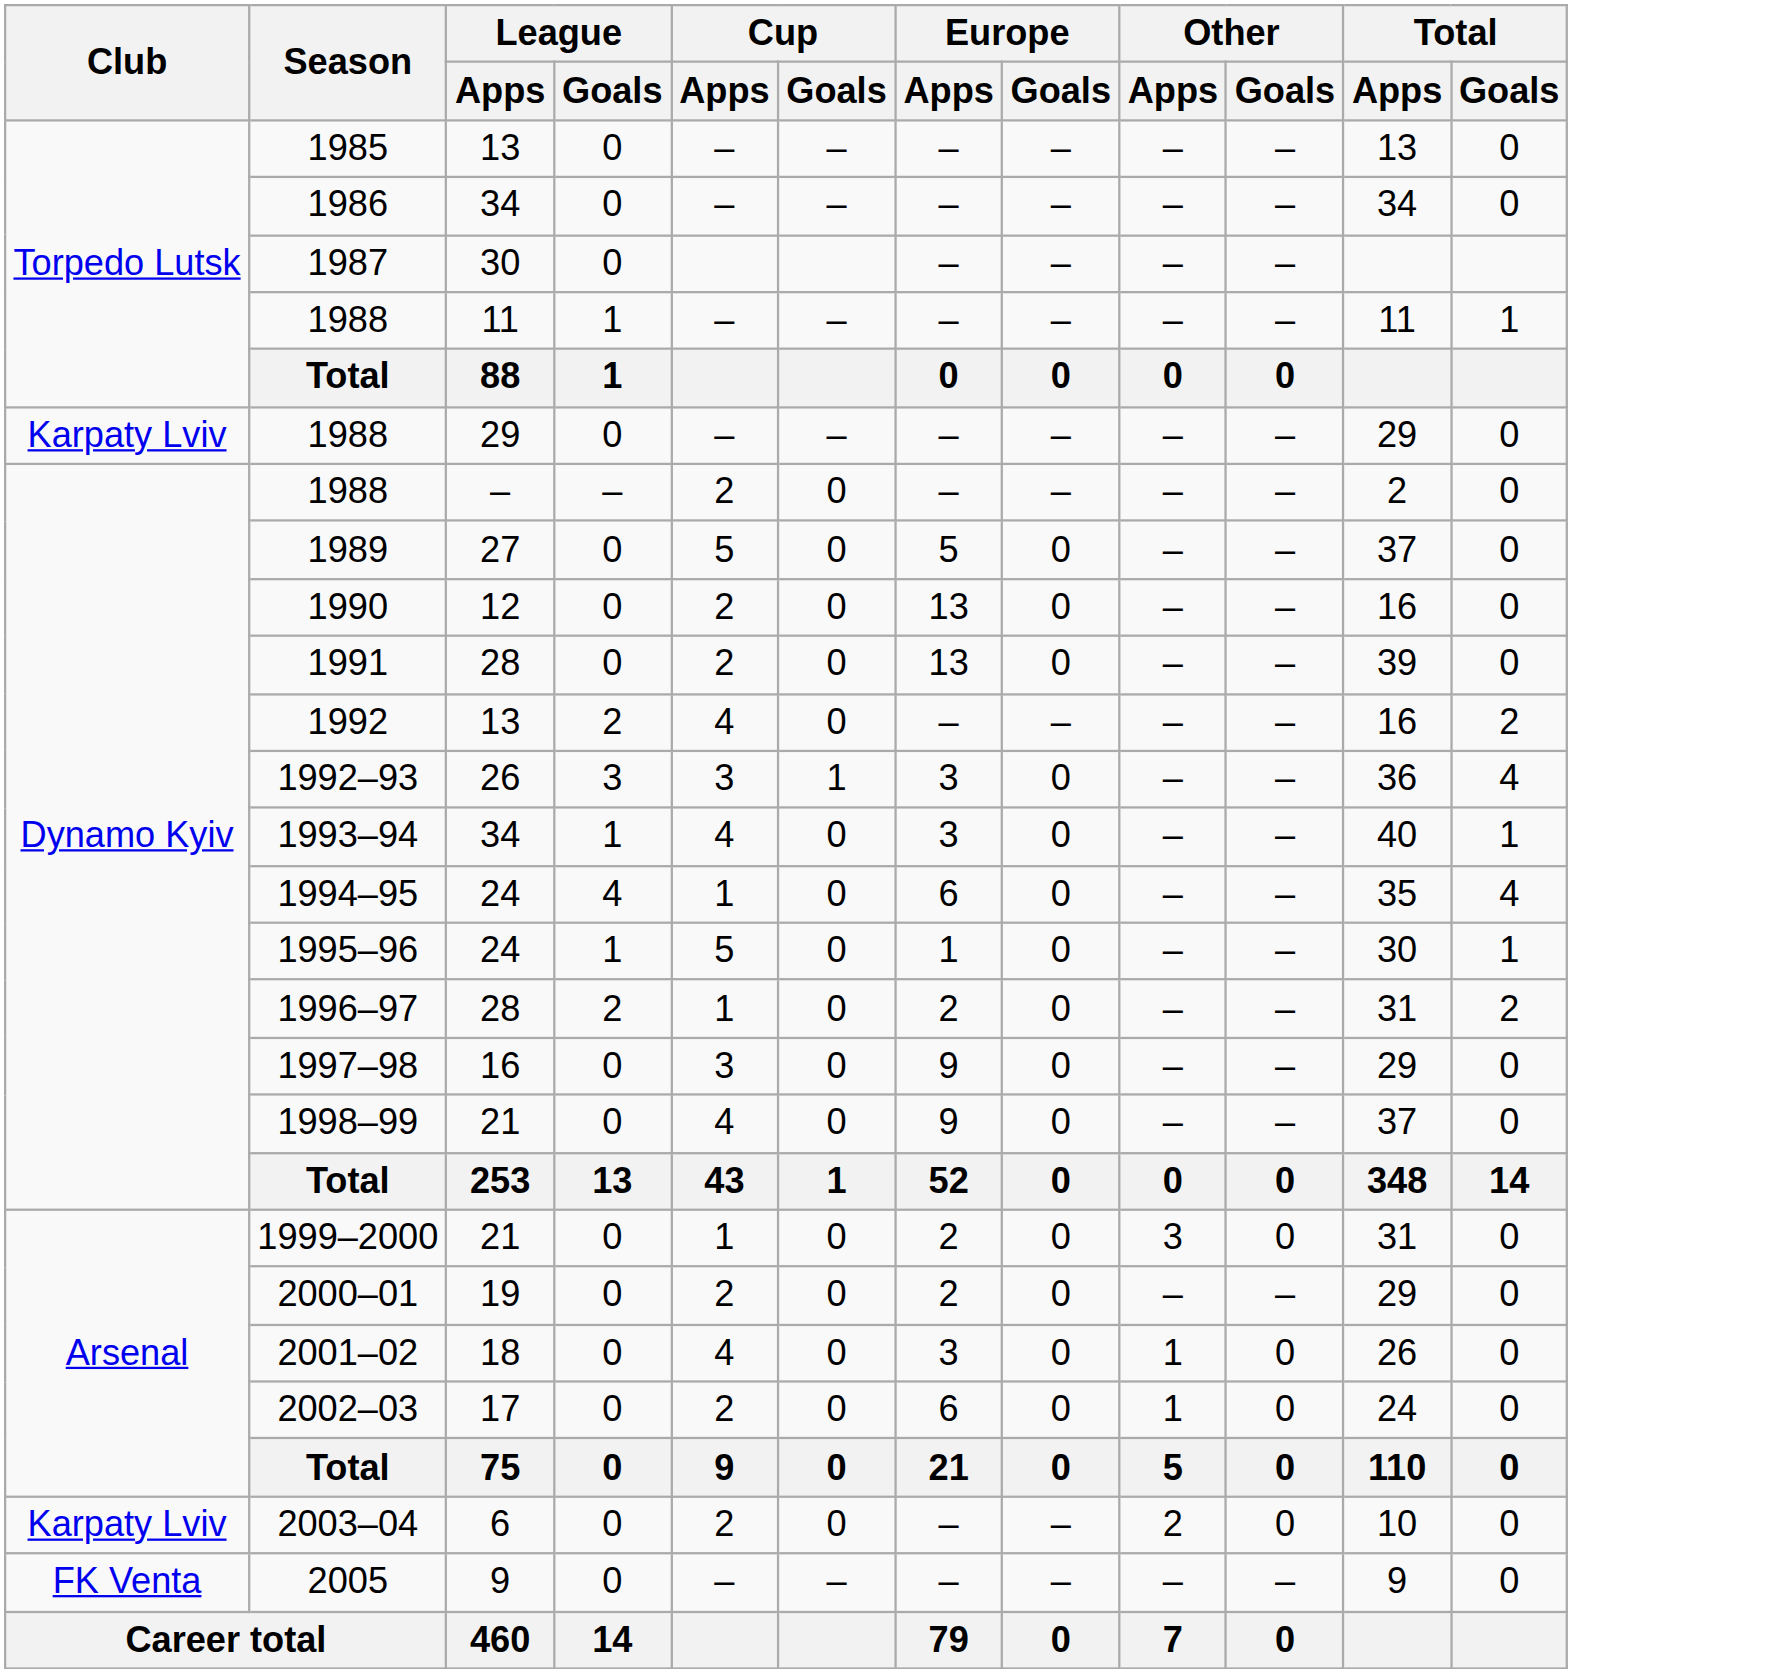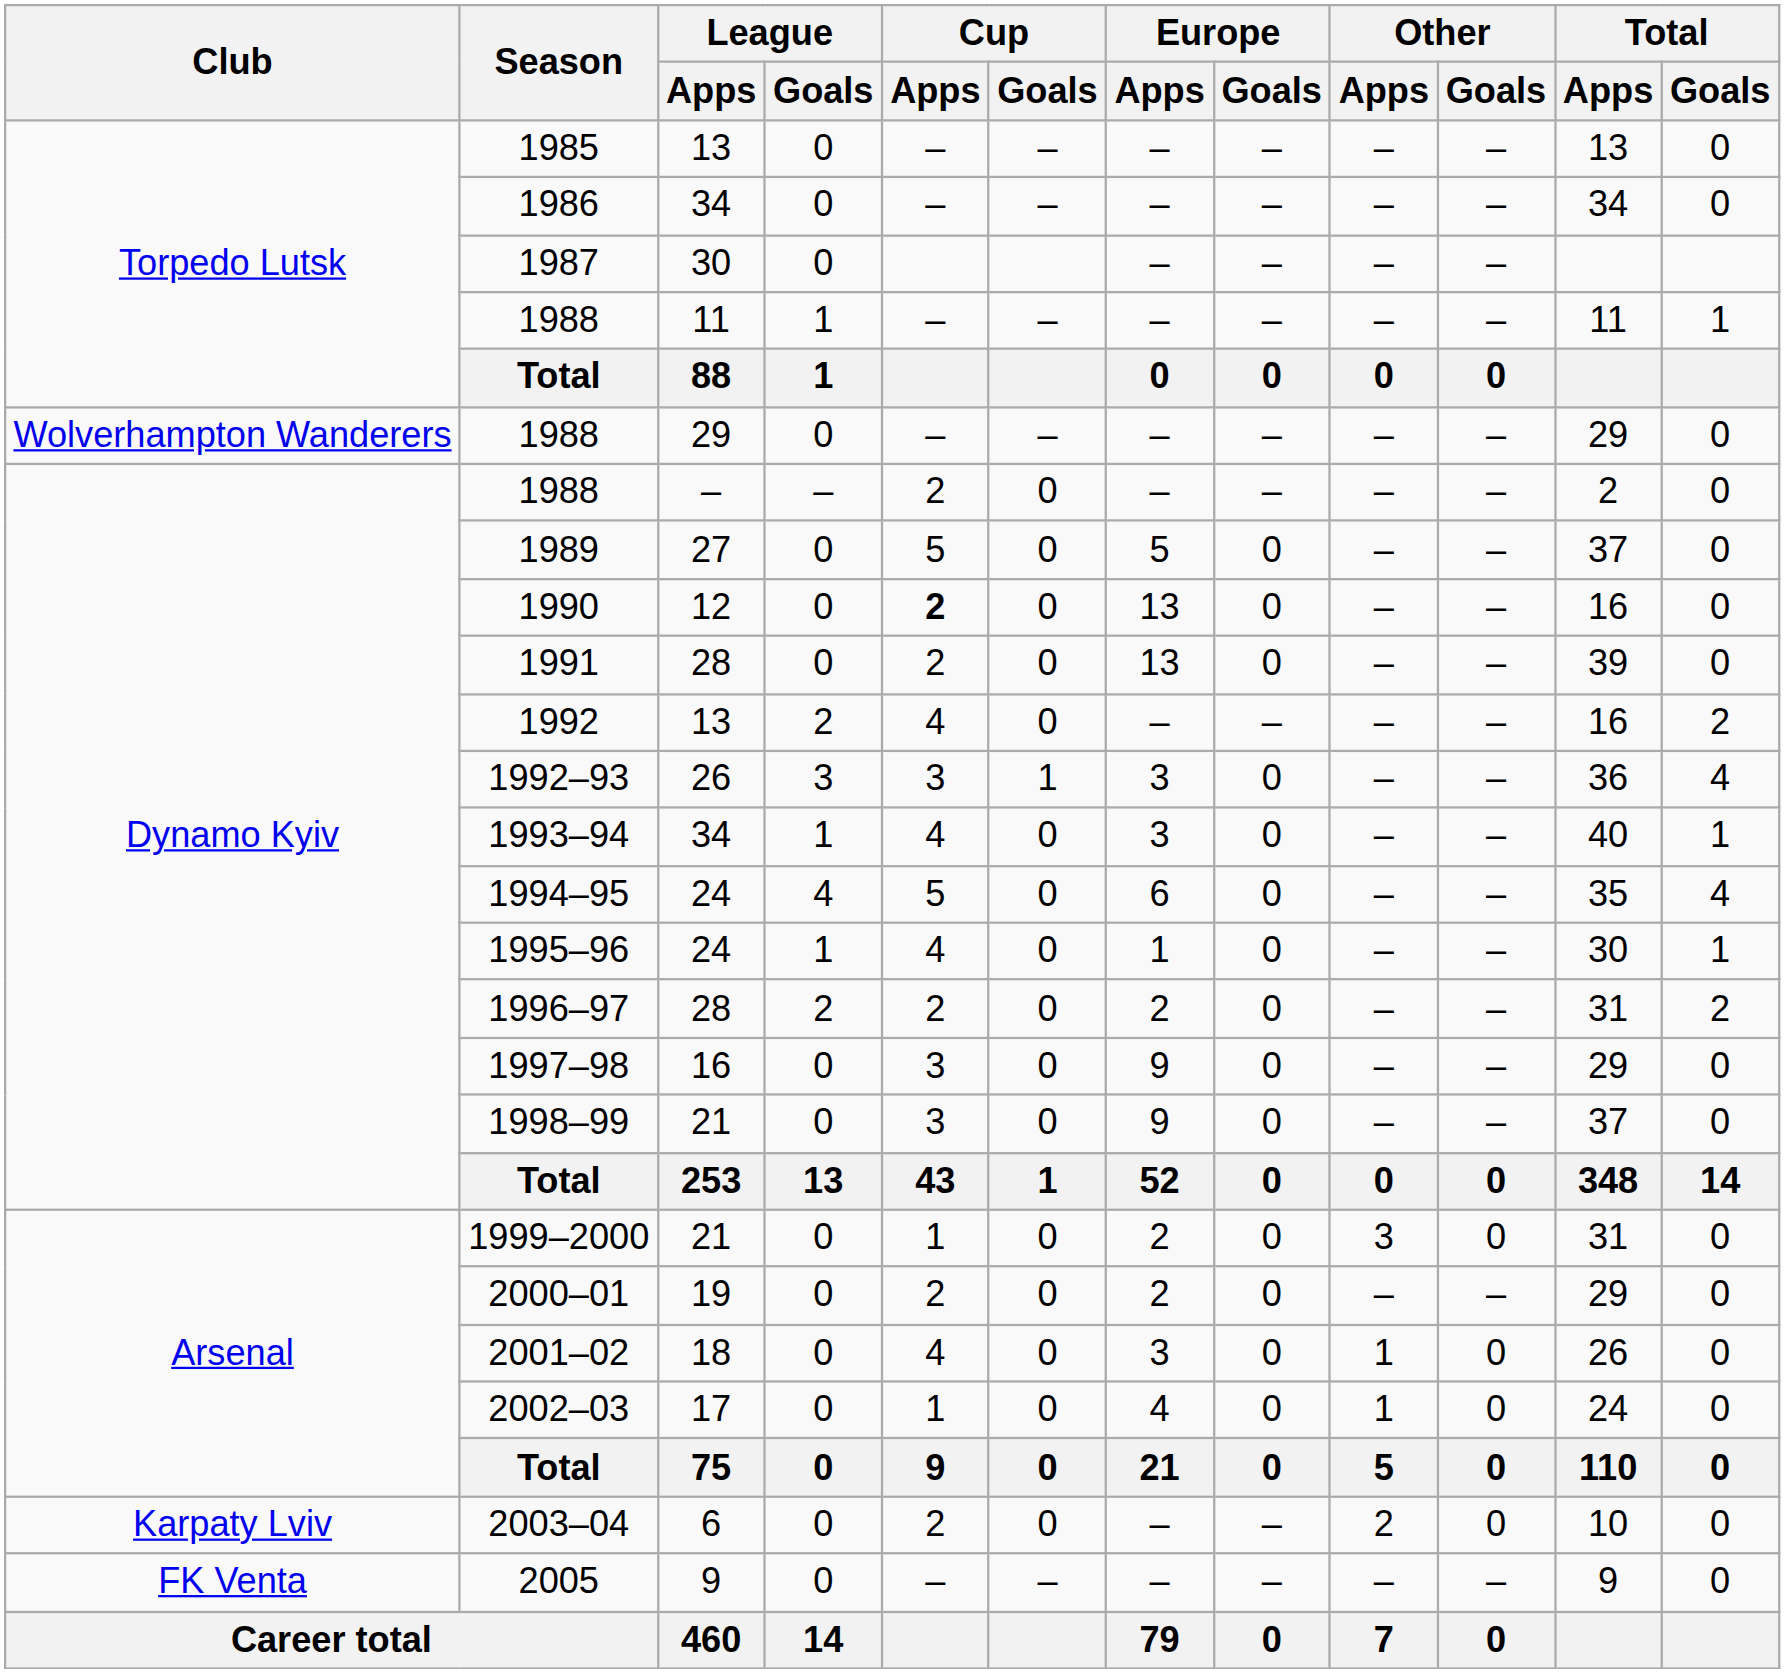1988 / 29 | Club: Karpaty Lviv -> Wolverhampton Wanderers
1990 | Cup / Apps: normal -> bold
1994–95 | Cup / Apps: 1 -> 5
1995–96 | Cup / Apps: 5 -> 4
1996–97 | Cup / Apps: 1 -> 2
1998–99 | Cup / Apps: 4 -> 3
2002–03 | Cup / Apps: 2 -> 1
2002–03 | Europe / Apps: 6 -> 4
